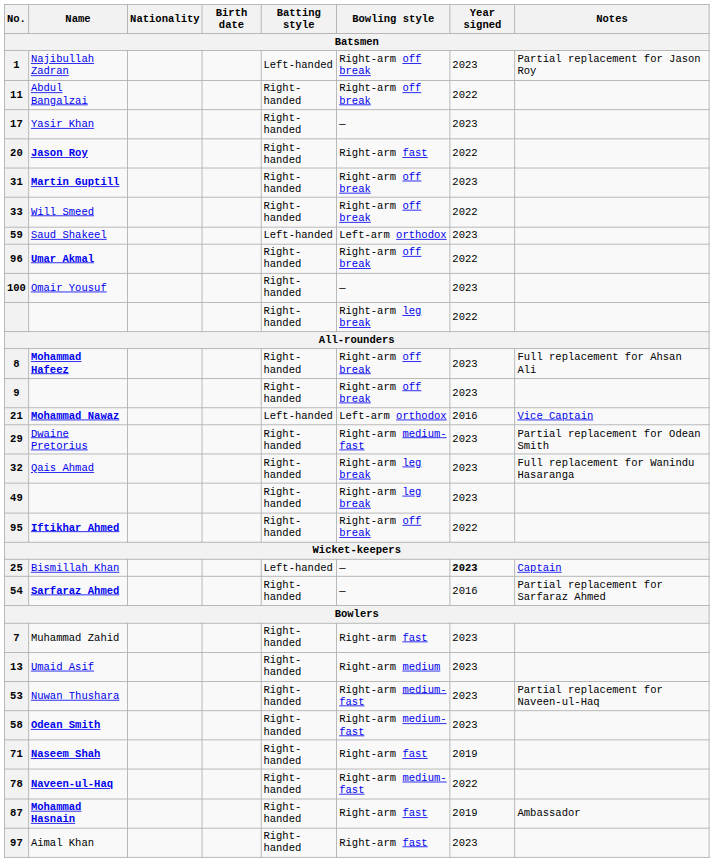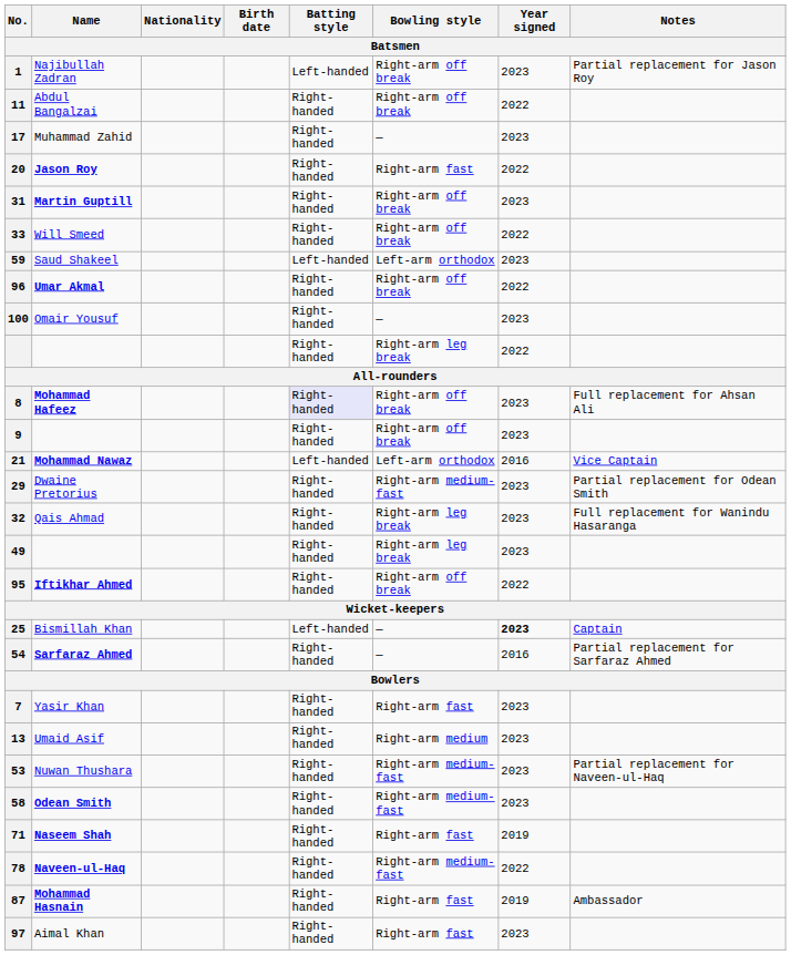17 | Name: Yasir Khan -> Muhammad Zahid
8 | Batting style: no background -> lavender background
7 | Name: Muhammad Zahid -> Yasir Khan
